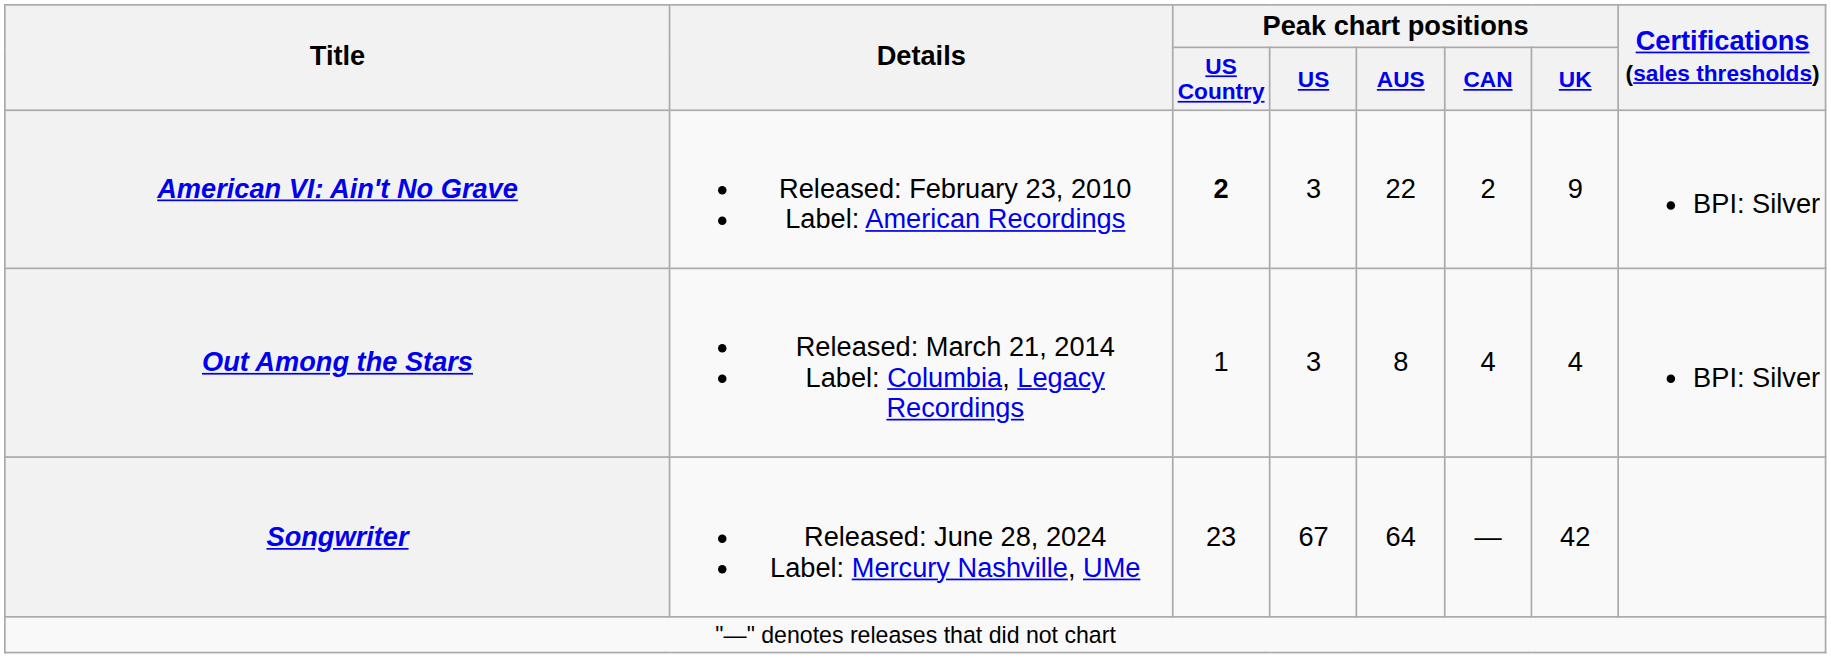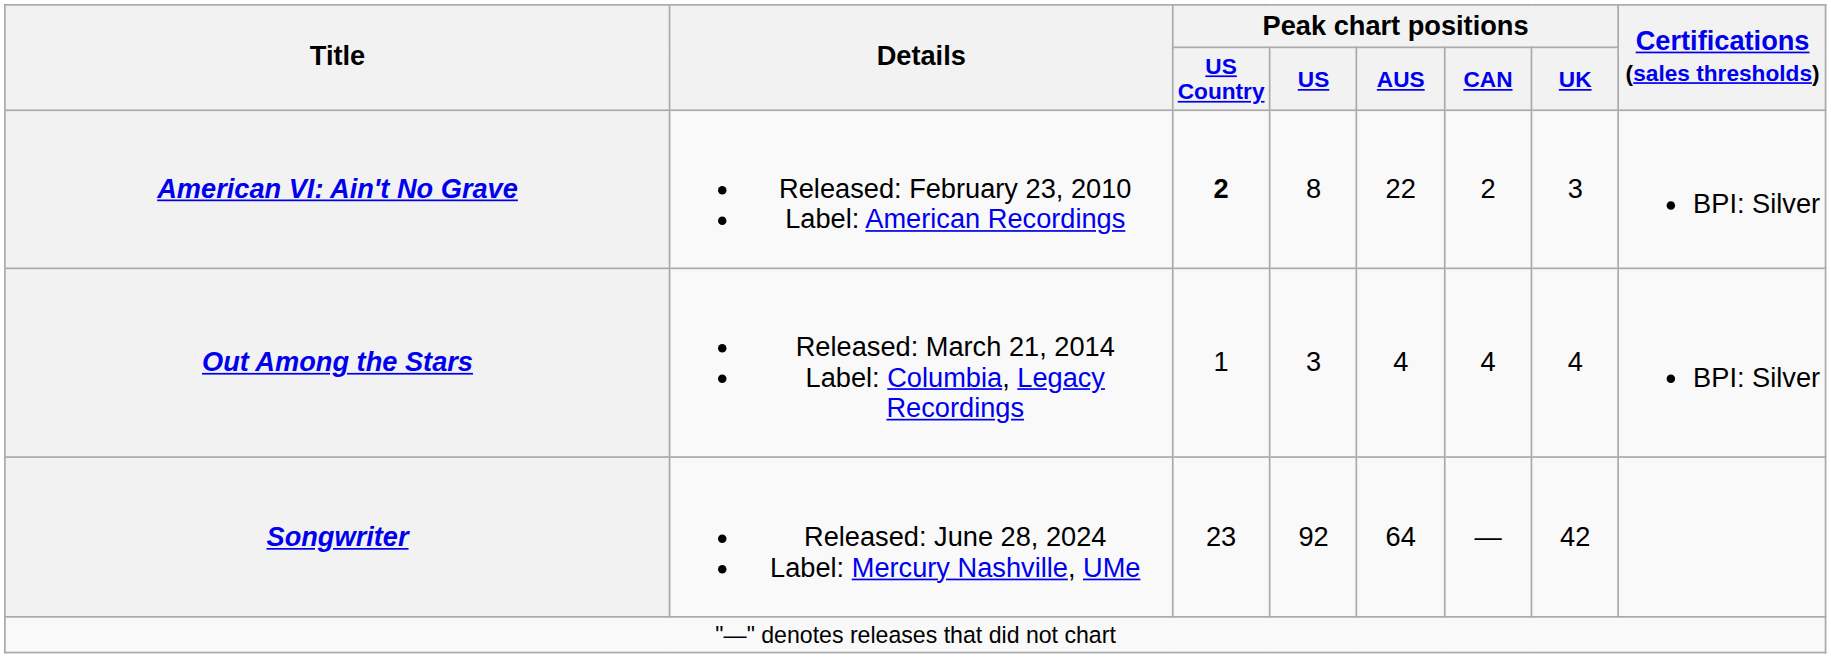American VI: Ain't No Grave | Peak chart positions / US: 3 -> 8
American VI: Ain't No Grave | Peak chart positions / UK: 9 -> 3
Out Among the Stars | Peak chart positions / AUS: 8 -> 4
Songwriter | Peak chart positions / US: 67 -> 92
